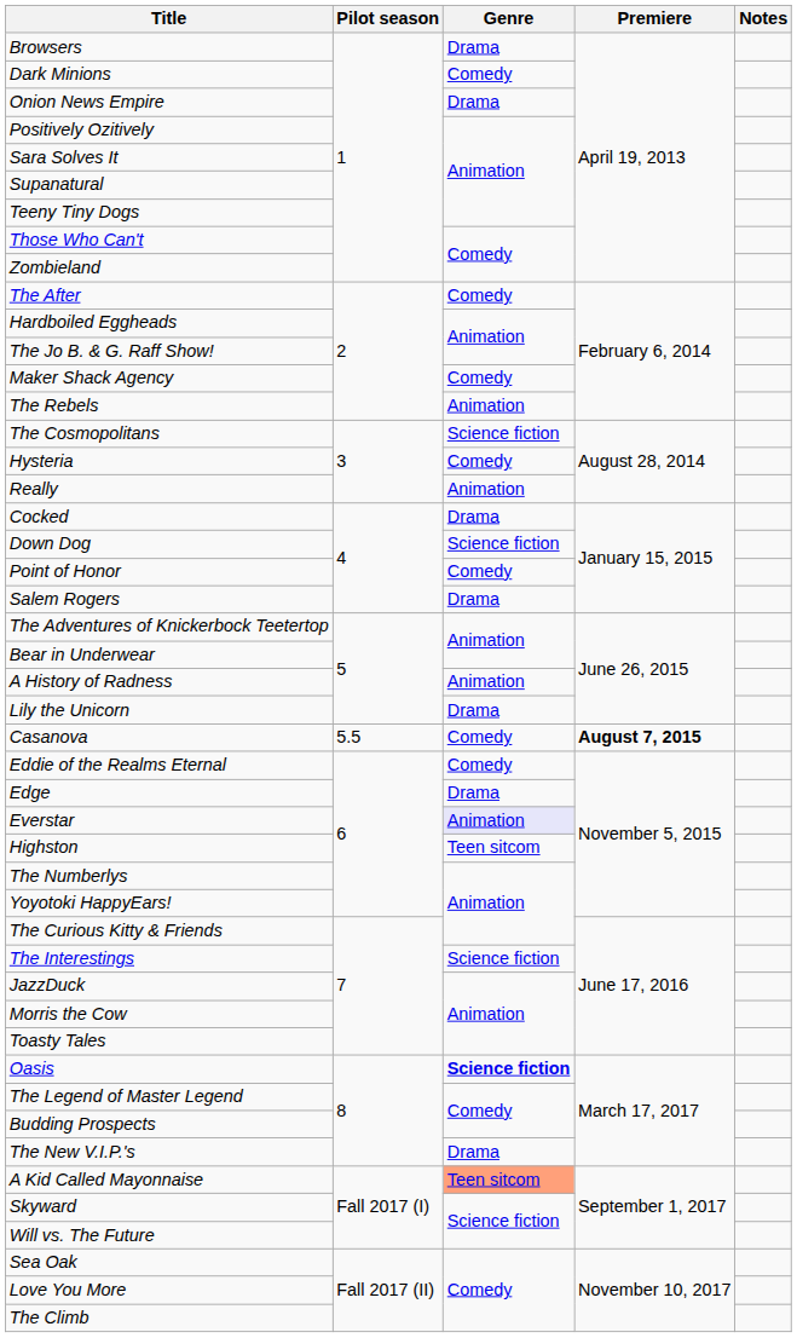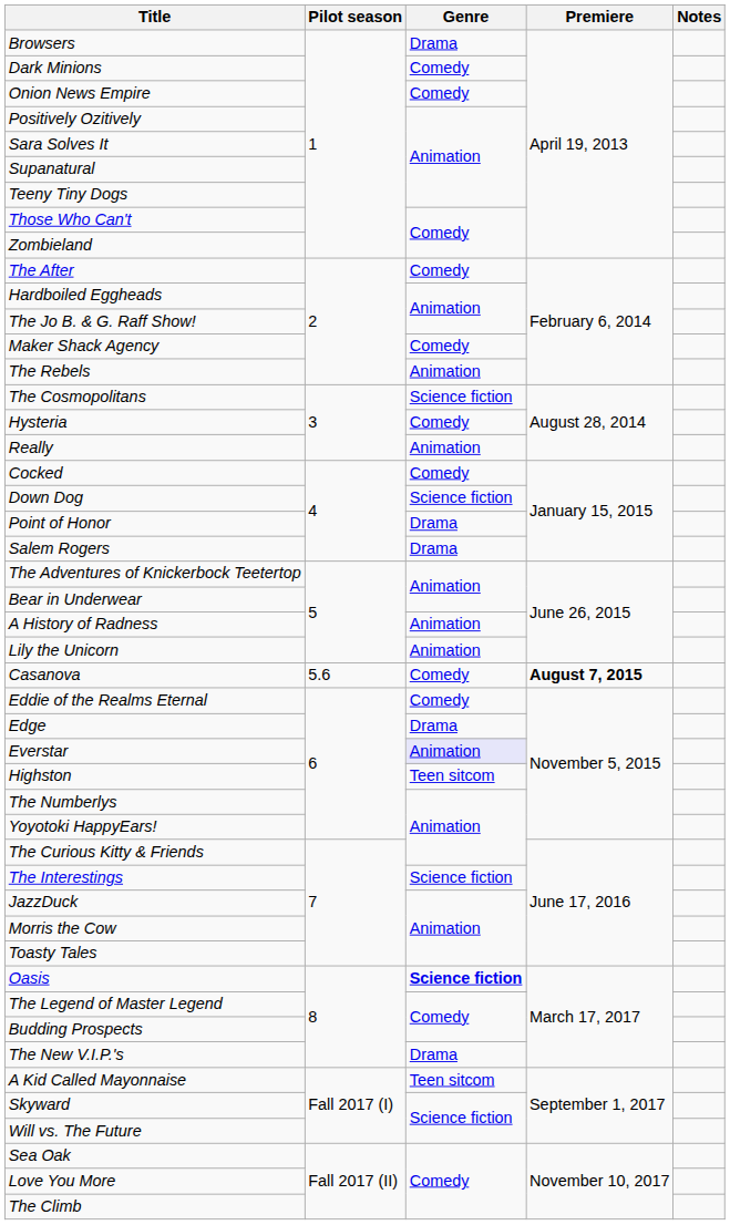Onion News Empire | Genre: Drama -> Comedy
Cocked | Genre: Drama -> Comedy
Point of Honor | Genre: Comedy -> Drama
Lily the Unicorn | Genre: Drama -> Animation
Casanova | Pilot season: 5.5 -> 5.6
A Kid Called Mayonnaise | Genre: lightsalmon background -> no background
